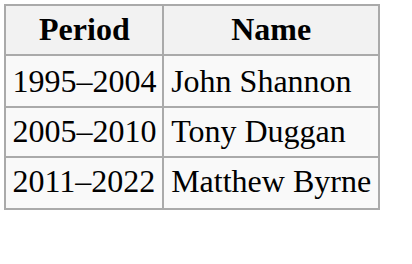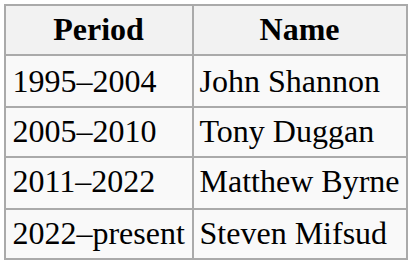+ row: 2022–present | Steven Mifsud
